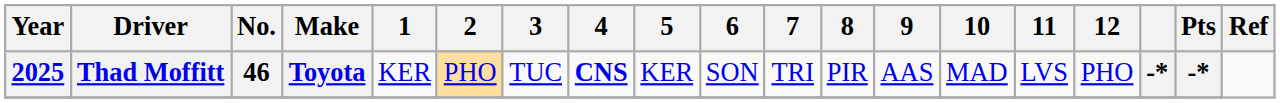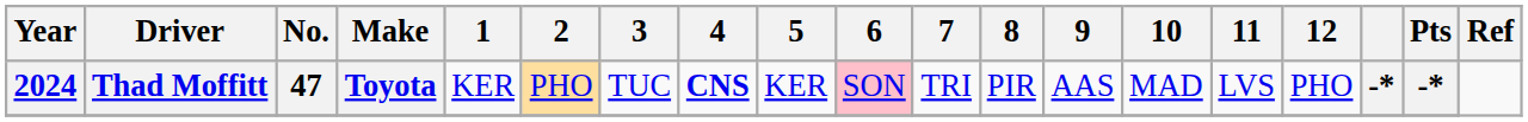Thad Moffitt | Year: 2025 -> 2024
Thad Moffitt | No.: 46 -> 47
Thad Moffitt | 6: no background -> pink background
